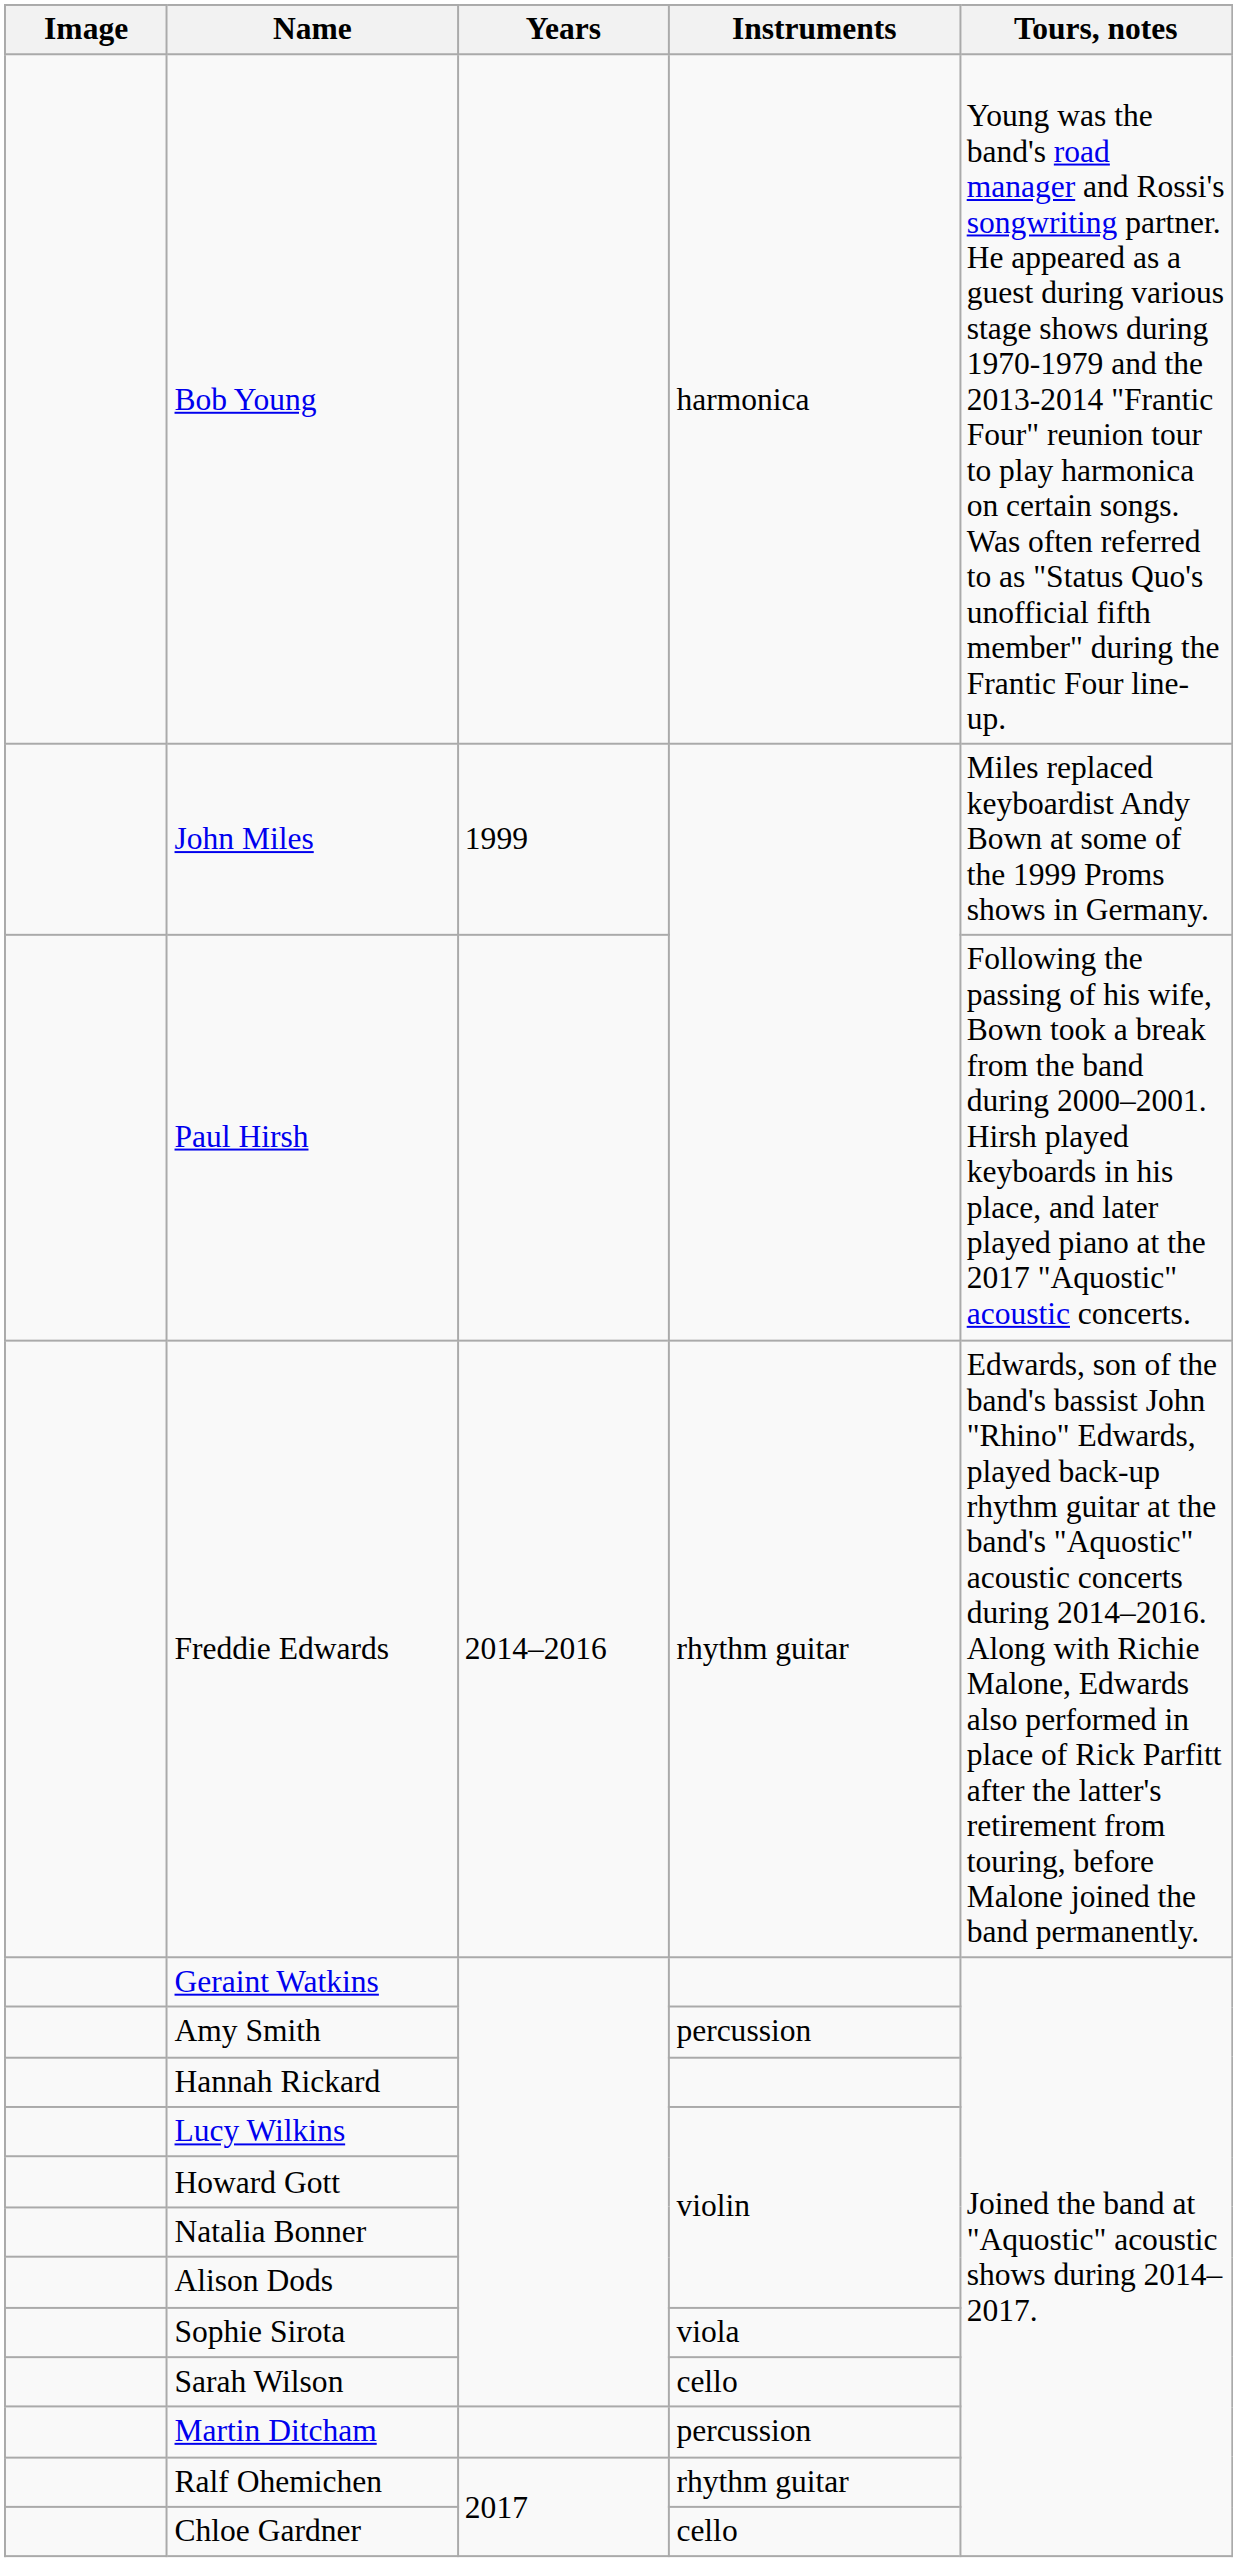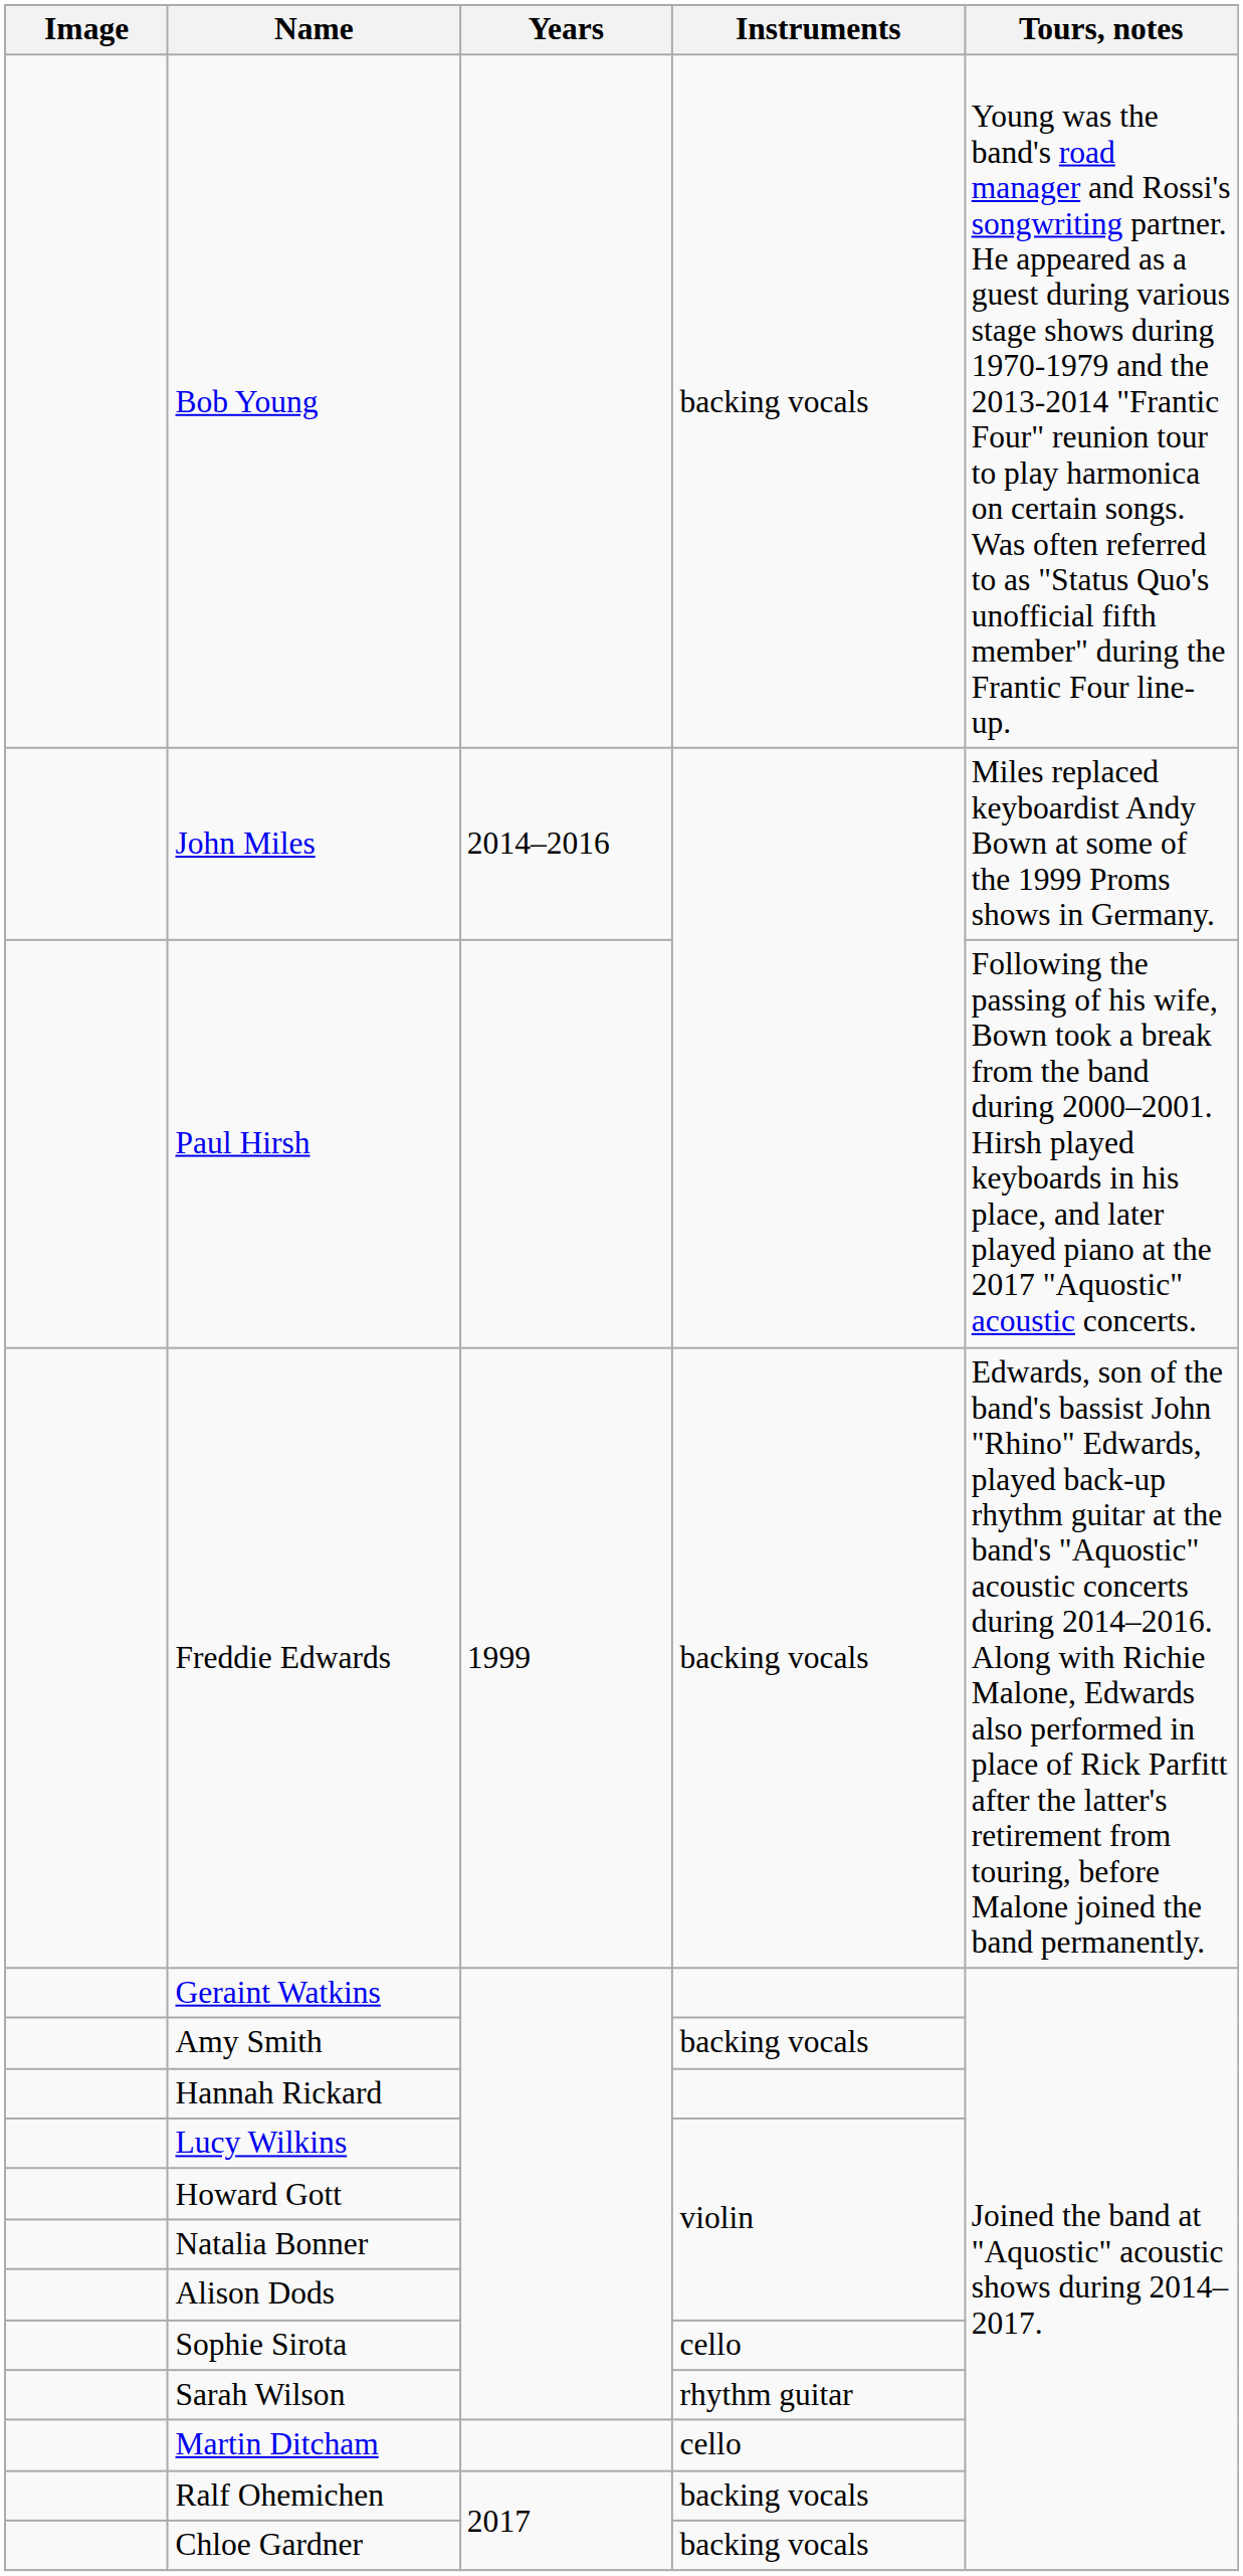Bob Young | Instruments: harmonica -> backing vocals
John Miles | Years: 1999 -> 2014–2016
Freddie Edwards | Years: 2014–2016 -> 1999
Freddie Edwards | Instruments: rhythm guitar -> backing vocals
Amy Smith | Instruments: percussion -> backing vocals
Sophie Sirota | Instruments: viola -> cello
Sarah Wilson | Instruments: cello -> rhythm guitar
Martin Ditcham | Instruments: percussion -> cello
Ralf Ohemichen | Instruments: rhythm guitar -> backing vocals
Chloe Gardner | Instruments: cello -> backing vocals
